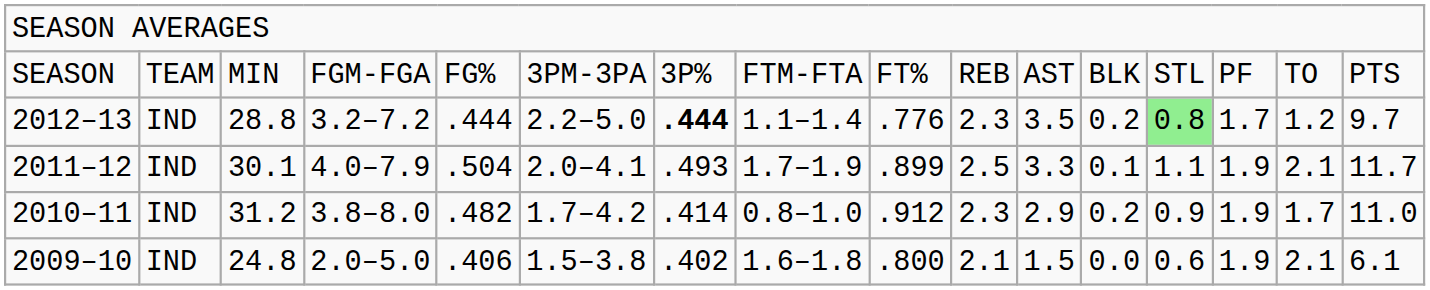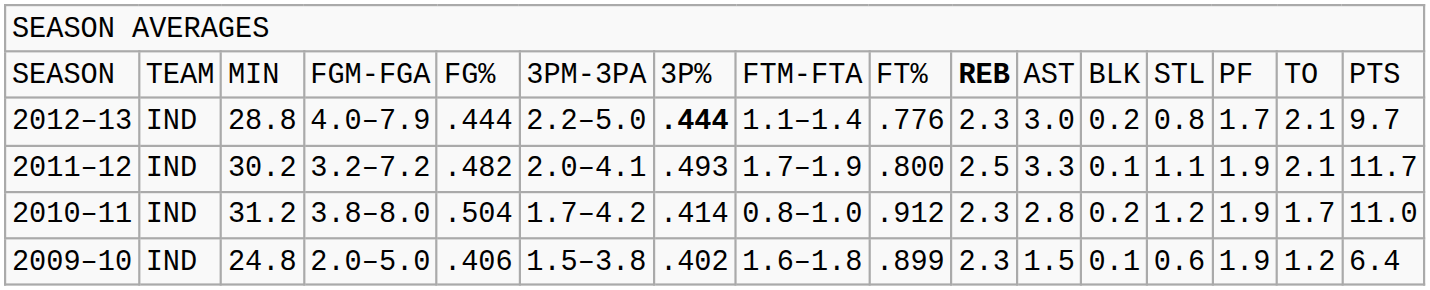SEASON | column 10: normal -> bold
2012–13 | column 4: 3.2–7.2 -> 4.0–7.9
2012–13 | column 11: 3.5 -> 3.0
2012–13 | column 13: lightgreen background -> no background
2012–13 | column 15: 1.2 -> 2.1
2011–12 | column 3: 30.1 -> 30.2
2011–12 | column 4: 4.0–7.9 -> 3.2–7.2
2011–12 | column 5: .504 -> .482
2011–12 | column 9: .899 -> .800
2010–11 | column 5: .482 -> .504
2010–11 | column 11: 2.9 -> 2.8
2010–11 | column 13: 0.9 -> 1.2
2009–10 | column 9: .800 -> .899
2009–10 | column 10: 2.1 -> 2.3
2009–10 | column 12: 0.0 -> 0.1
2009–10 | column 15: 2.1 -> 1.2
2009–10 | column 16: 6.1 -> 6.4
